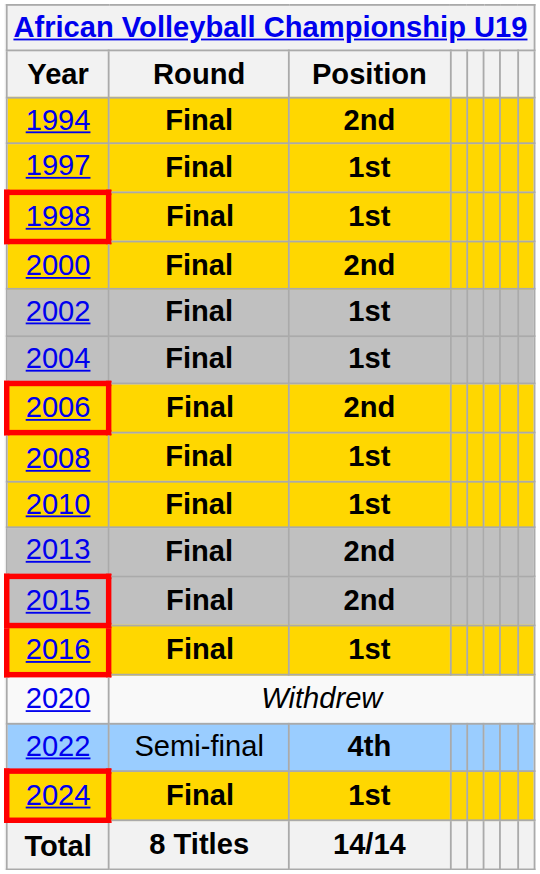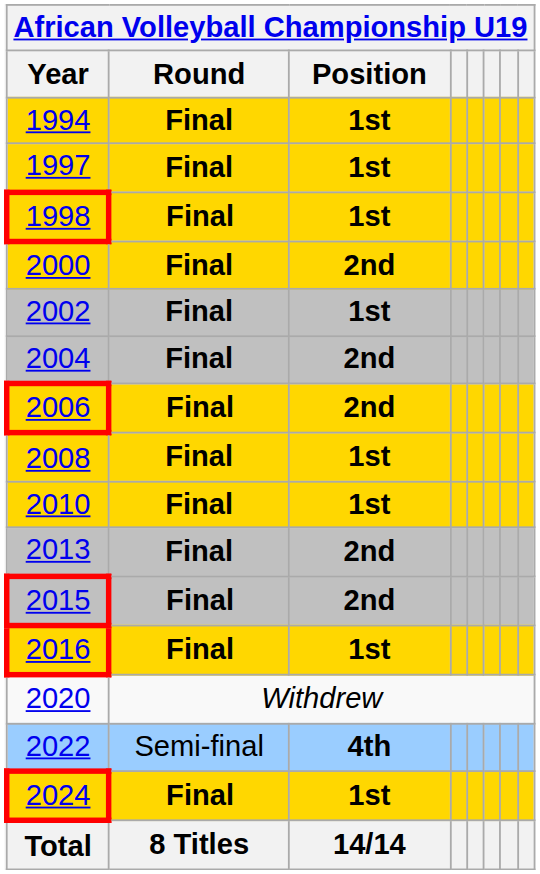1994 | Position: 2nd -> 1st
2004 | Position: 1st -> 2nd
